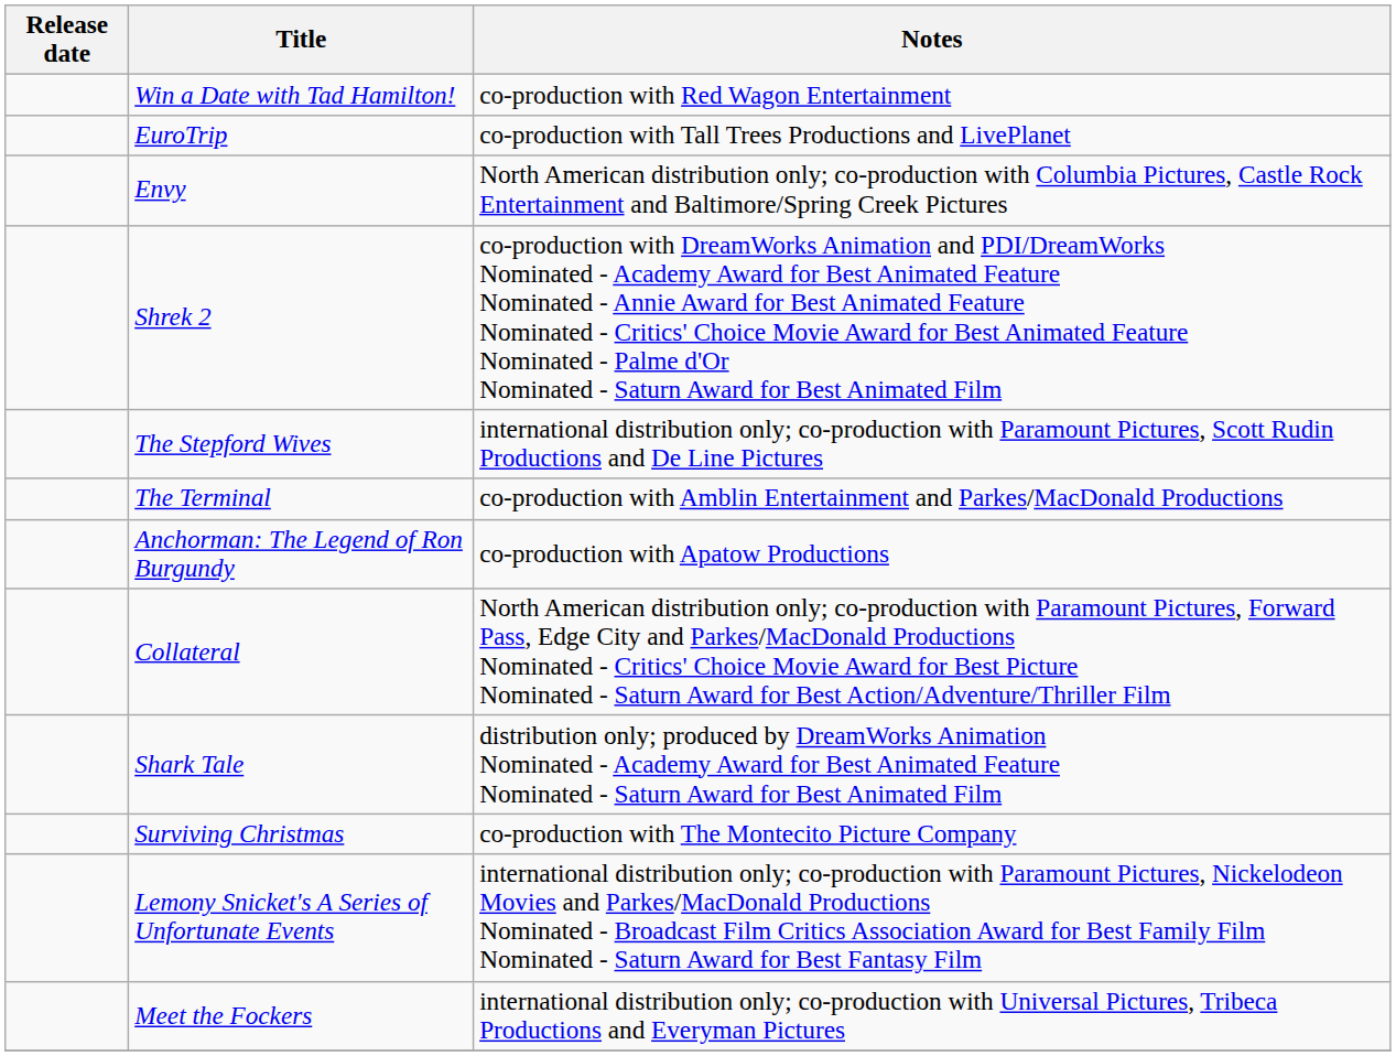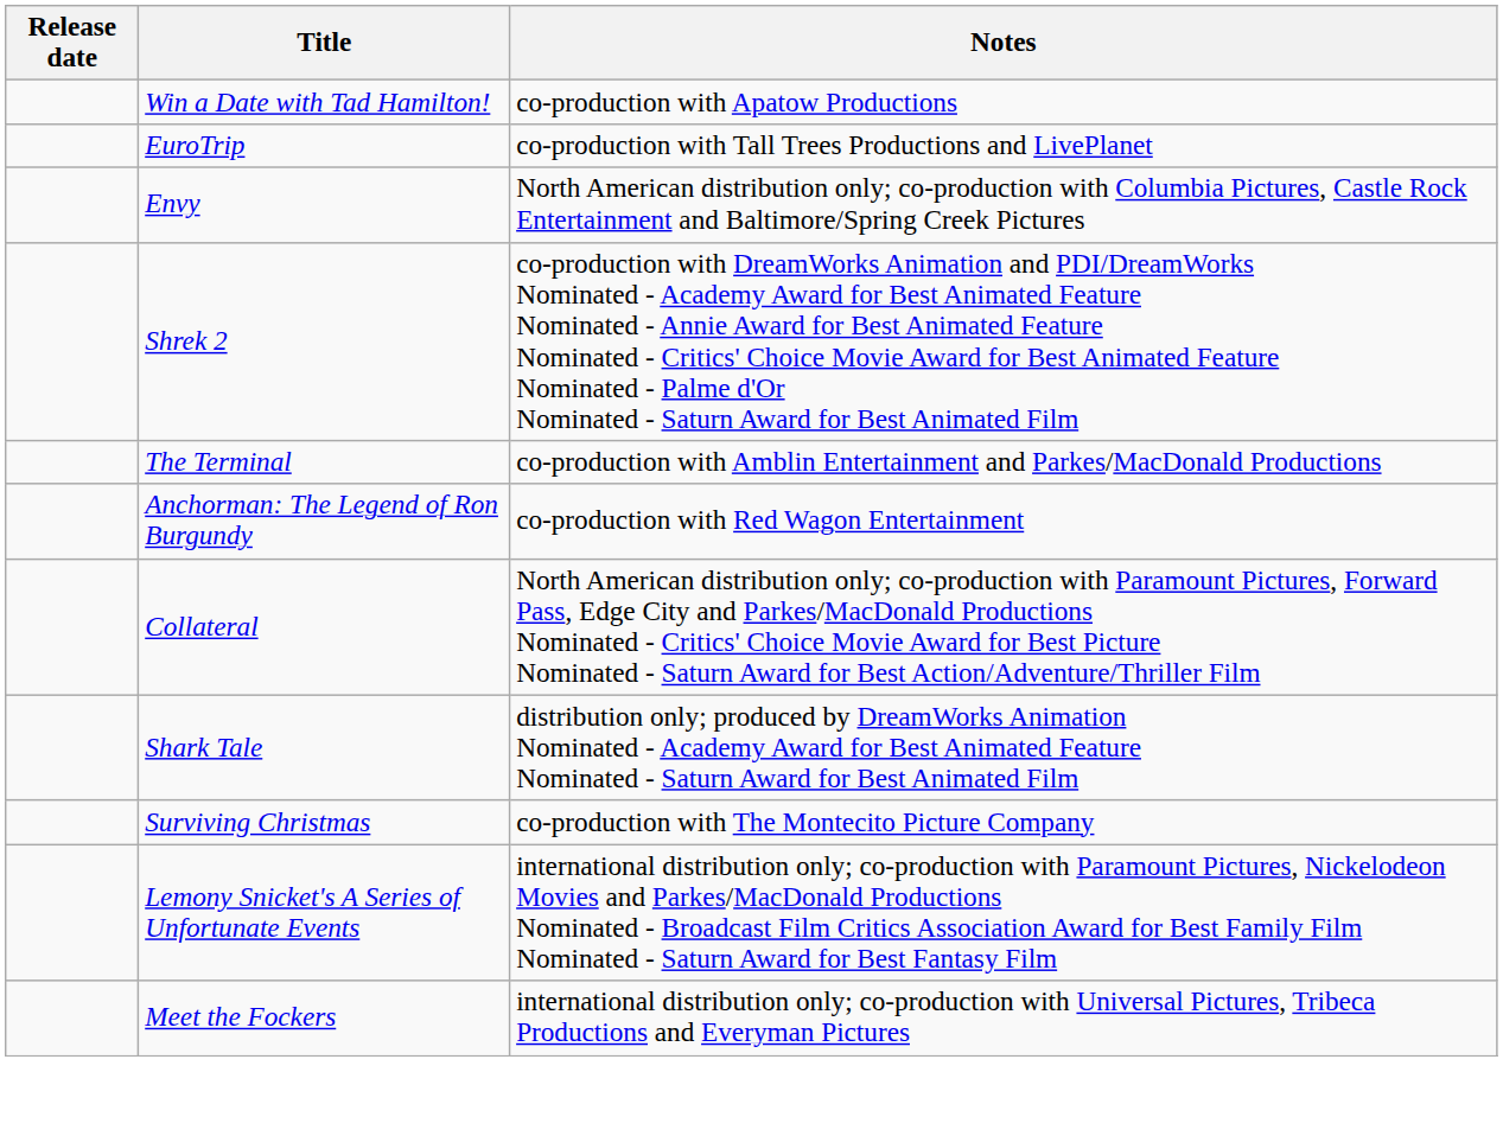Win a Date with Tad Hamilton! | Notes: co-production with Red Wagon Entertainment -> co-production with Apatow Productions
- row: The Stepford Wives | international distribution only; co-production with Paramount Pictures, Scott Rudin Productions and De Line Pictures
Anchorman: The Legend of Ron Burgundy | Notes: co-production with Apatow Productions -> co-production with Red Wagon Entertainment
